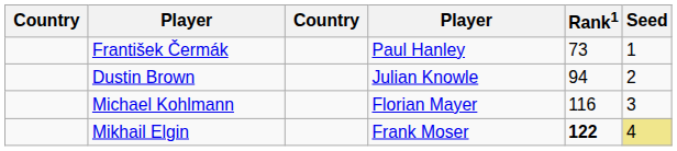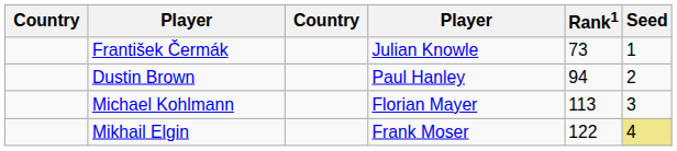František Čermák | column 4: Paul Hanley -> Julian Knowle
Dustin Brown | column 4: Julian Knowle -> Paul Hanley
Michael Kohlmann | Rank1: 116 -> 113
Mikhail Elgin | Rank1: bold -> normal
